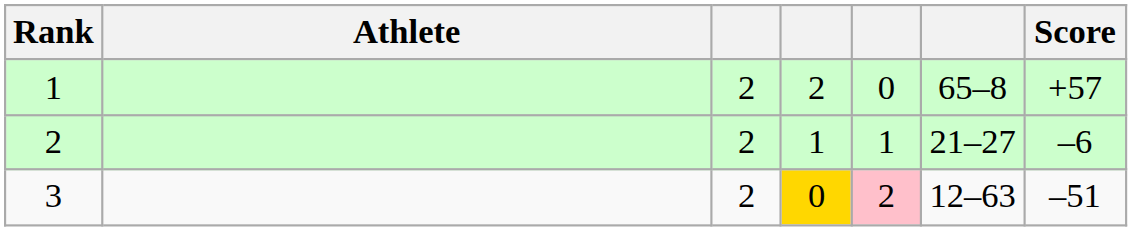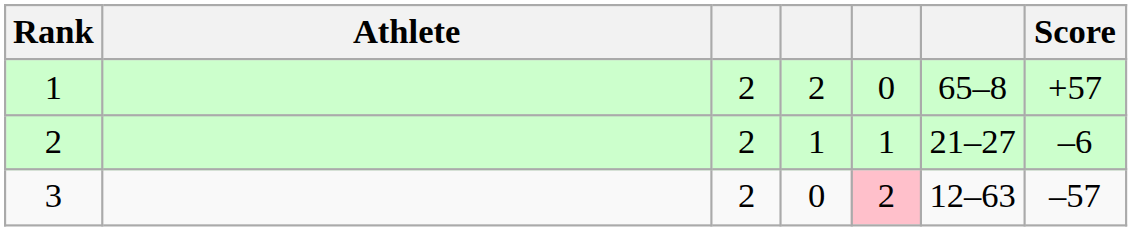3 | column 4: gold background -> no background
3 | Score: –51 -> –57
